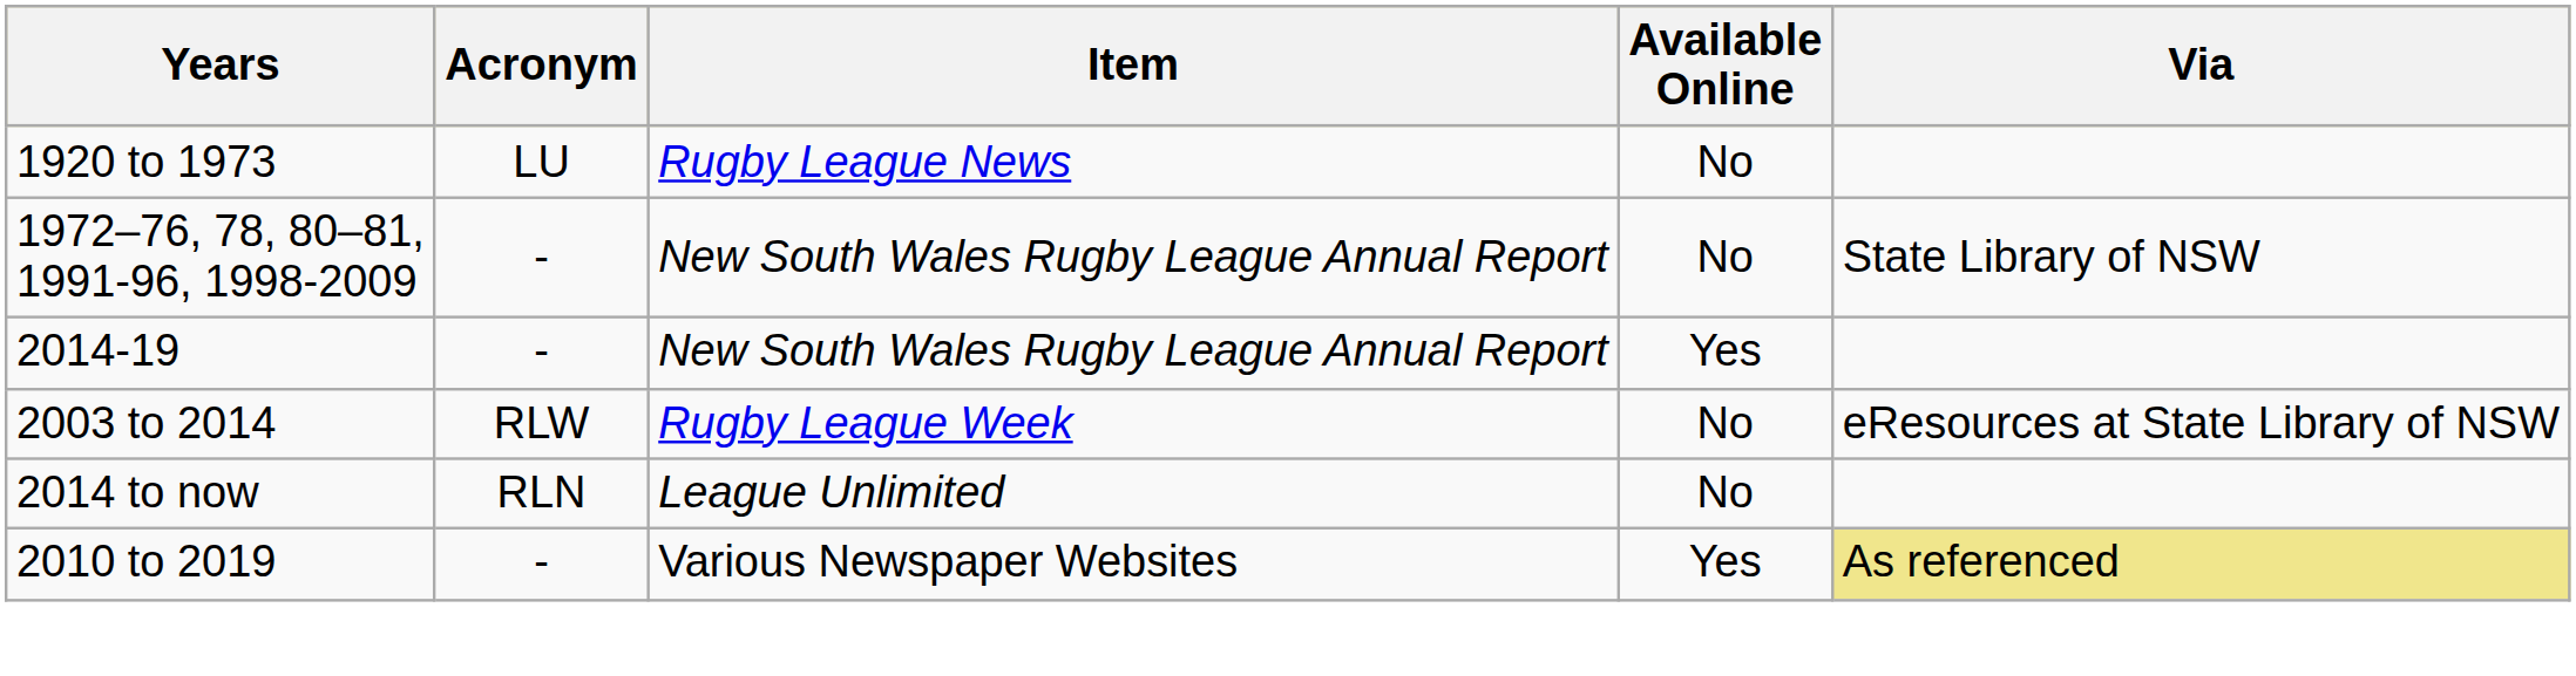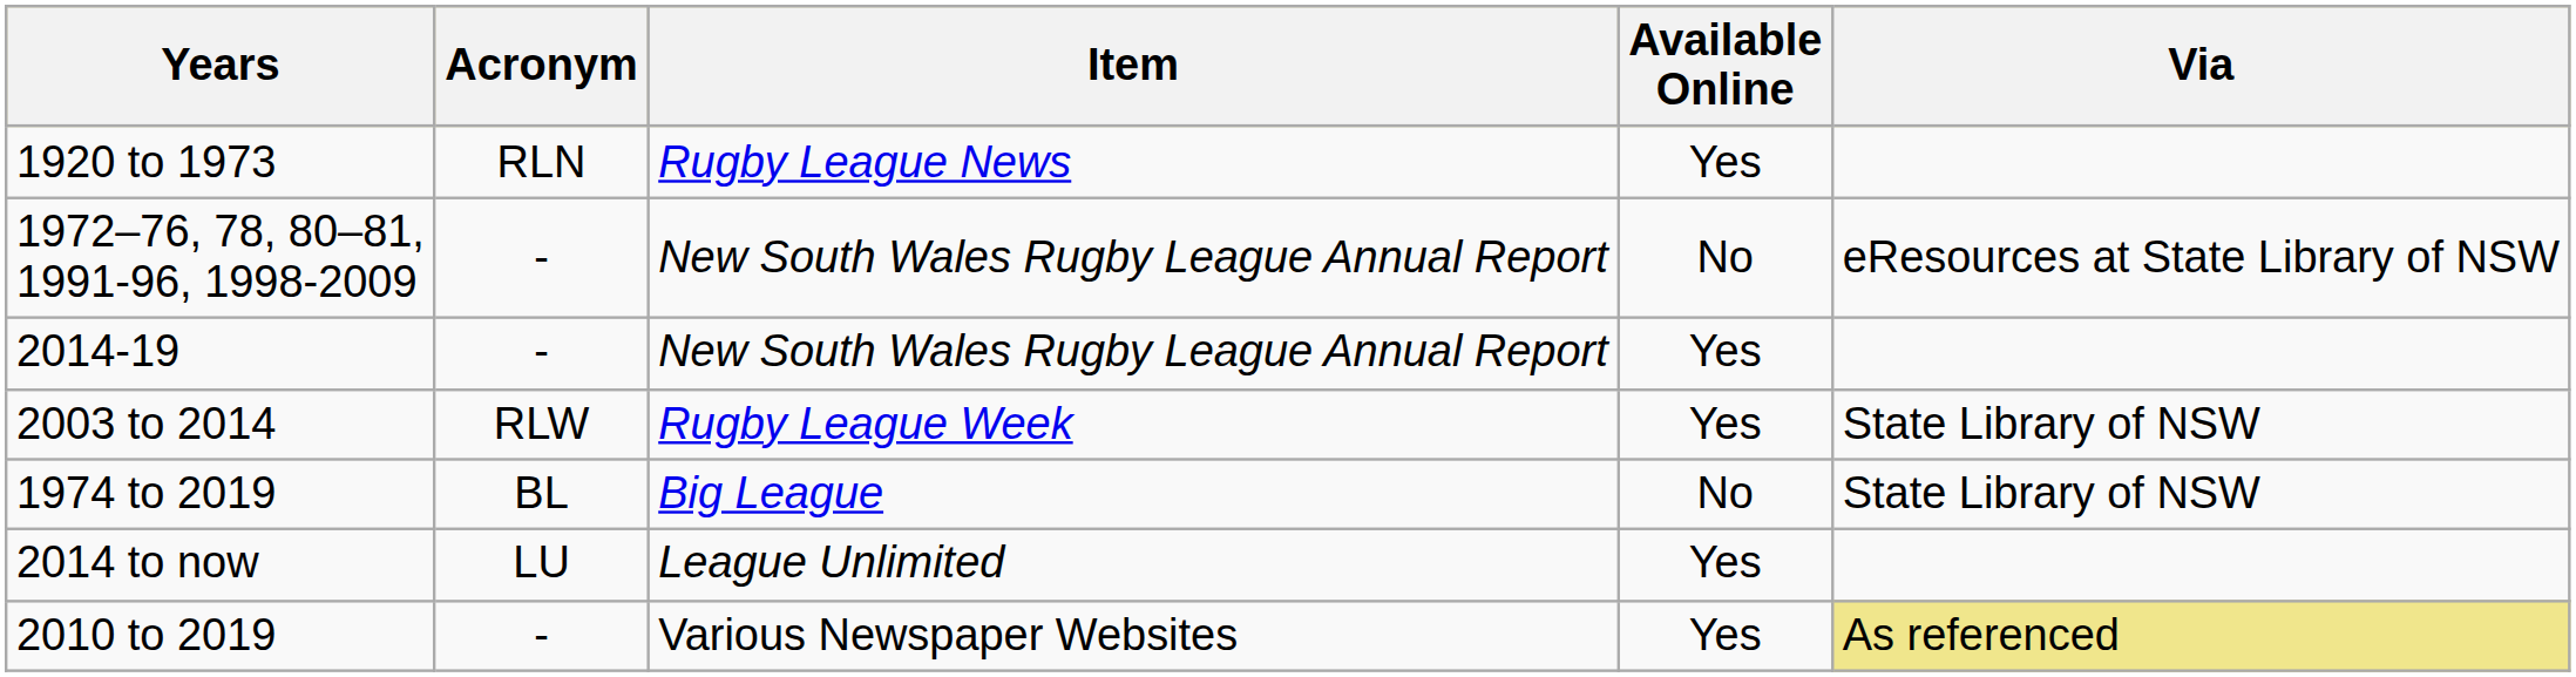1920 to 1973 | Acronym: LU -> RLN
1920 to 1973 | Available Online: No -> Yes
1972–76, 78, 80–81, 1991-96, 1998-2009 | Via: State Library of NSW -> eResources at State Library of NSW
2003 to 2014 | Available Online: No -> Yes
2003 to 2014 | Via: eResources at State Library of NSW -> State Library of NSW
+ row: 1974 to 2019 | BL | Big League | No | State Library of NSW
2014 to now | Acronym: RLN -> LU
2014 to now | Available Online: No -> Yes
